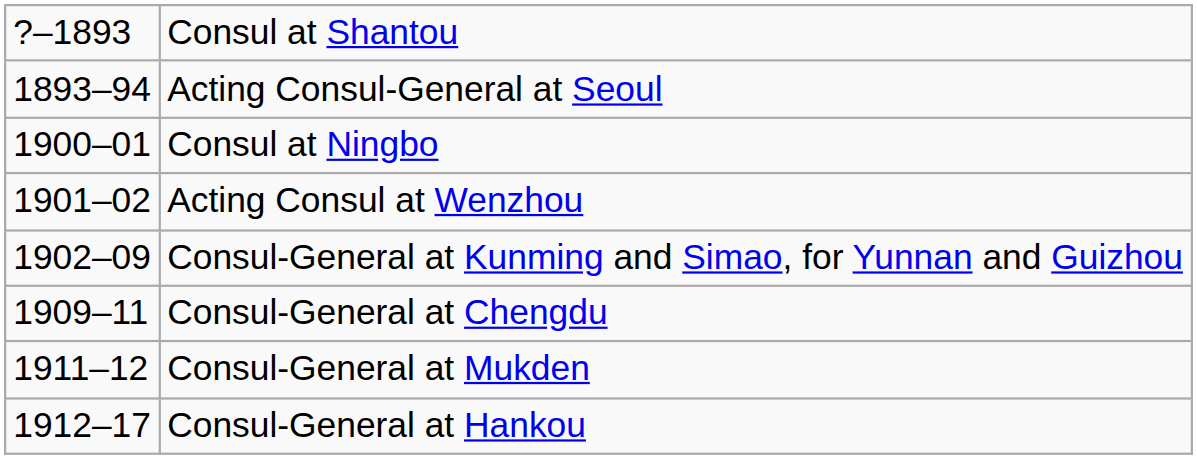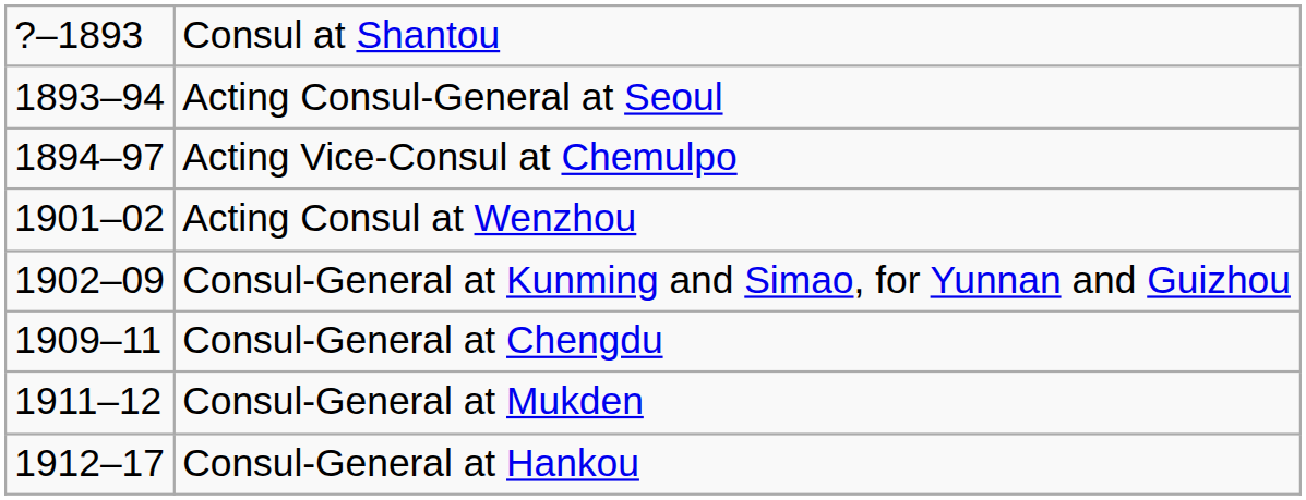+ row: 1894–97 | Acting Vice-Consul at Chemulpo
- row: 1900–01 | Consul at Ningbo
